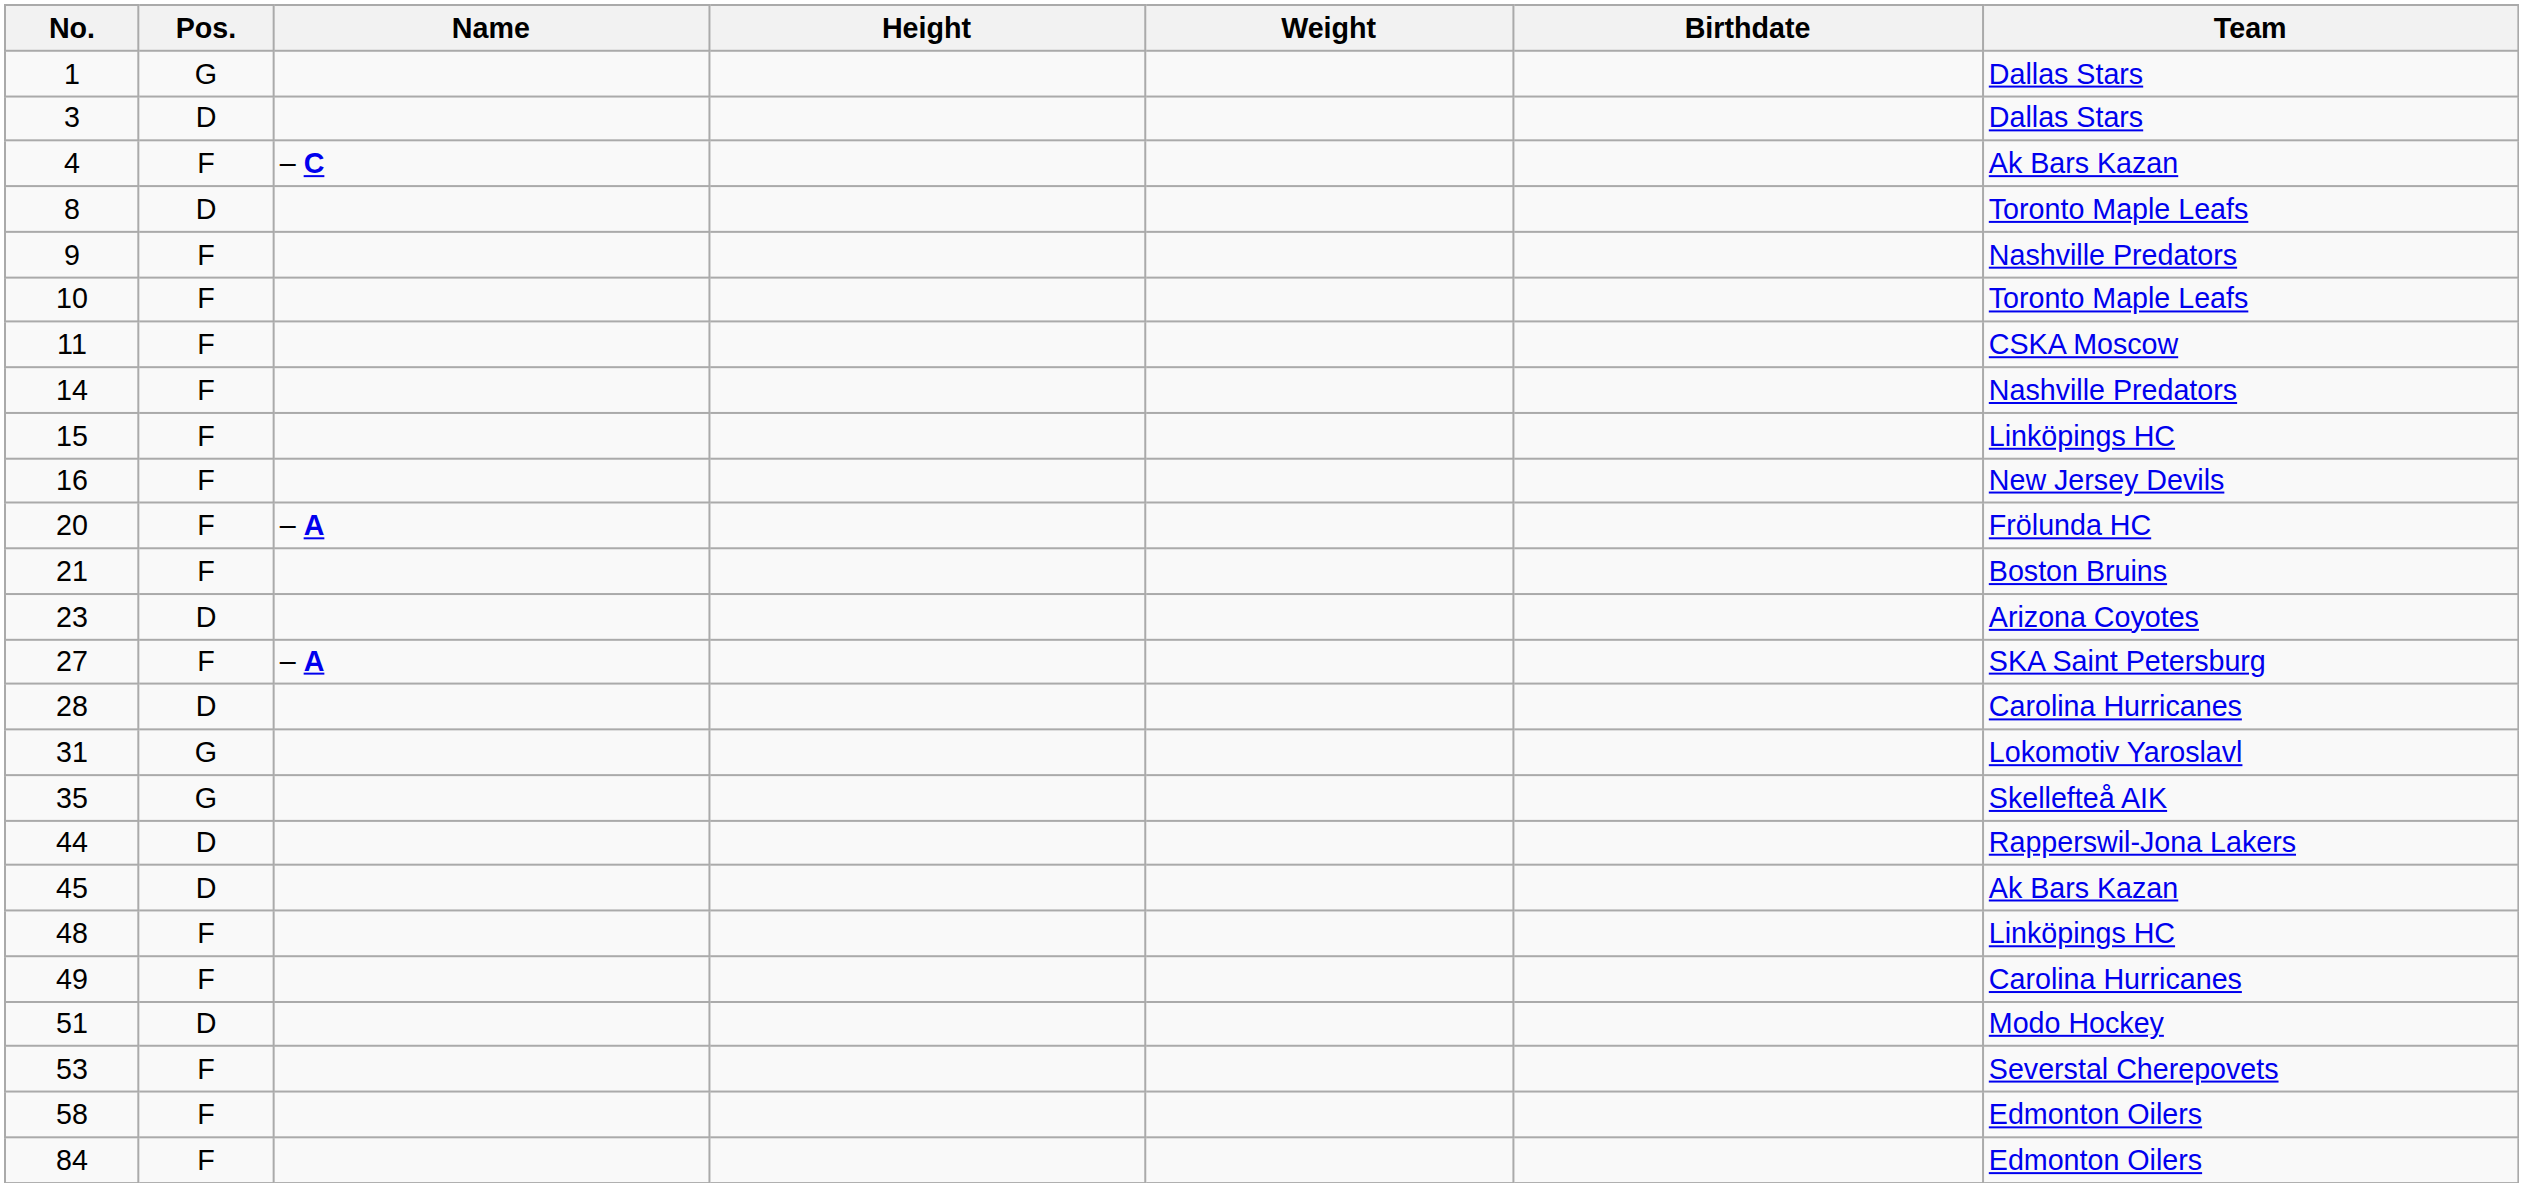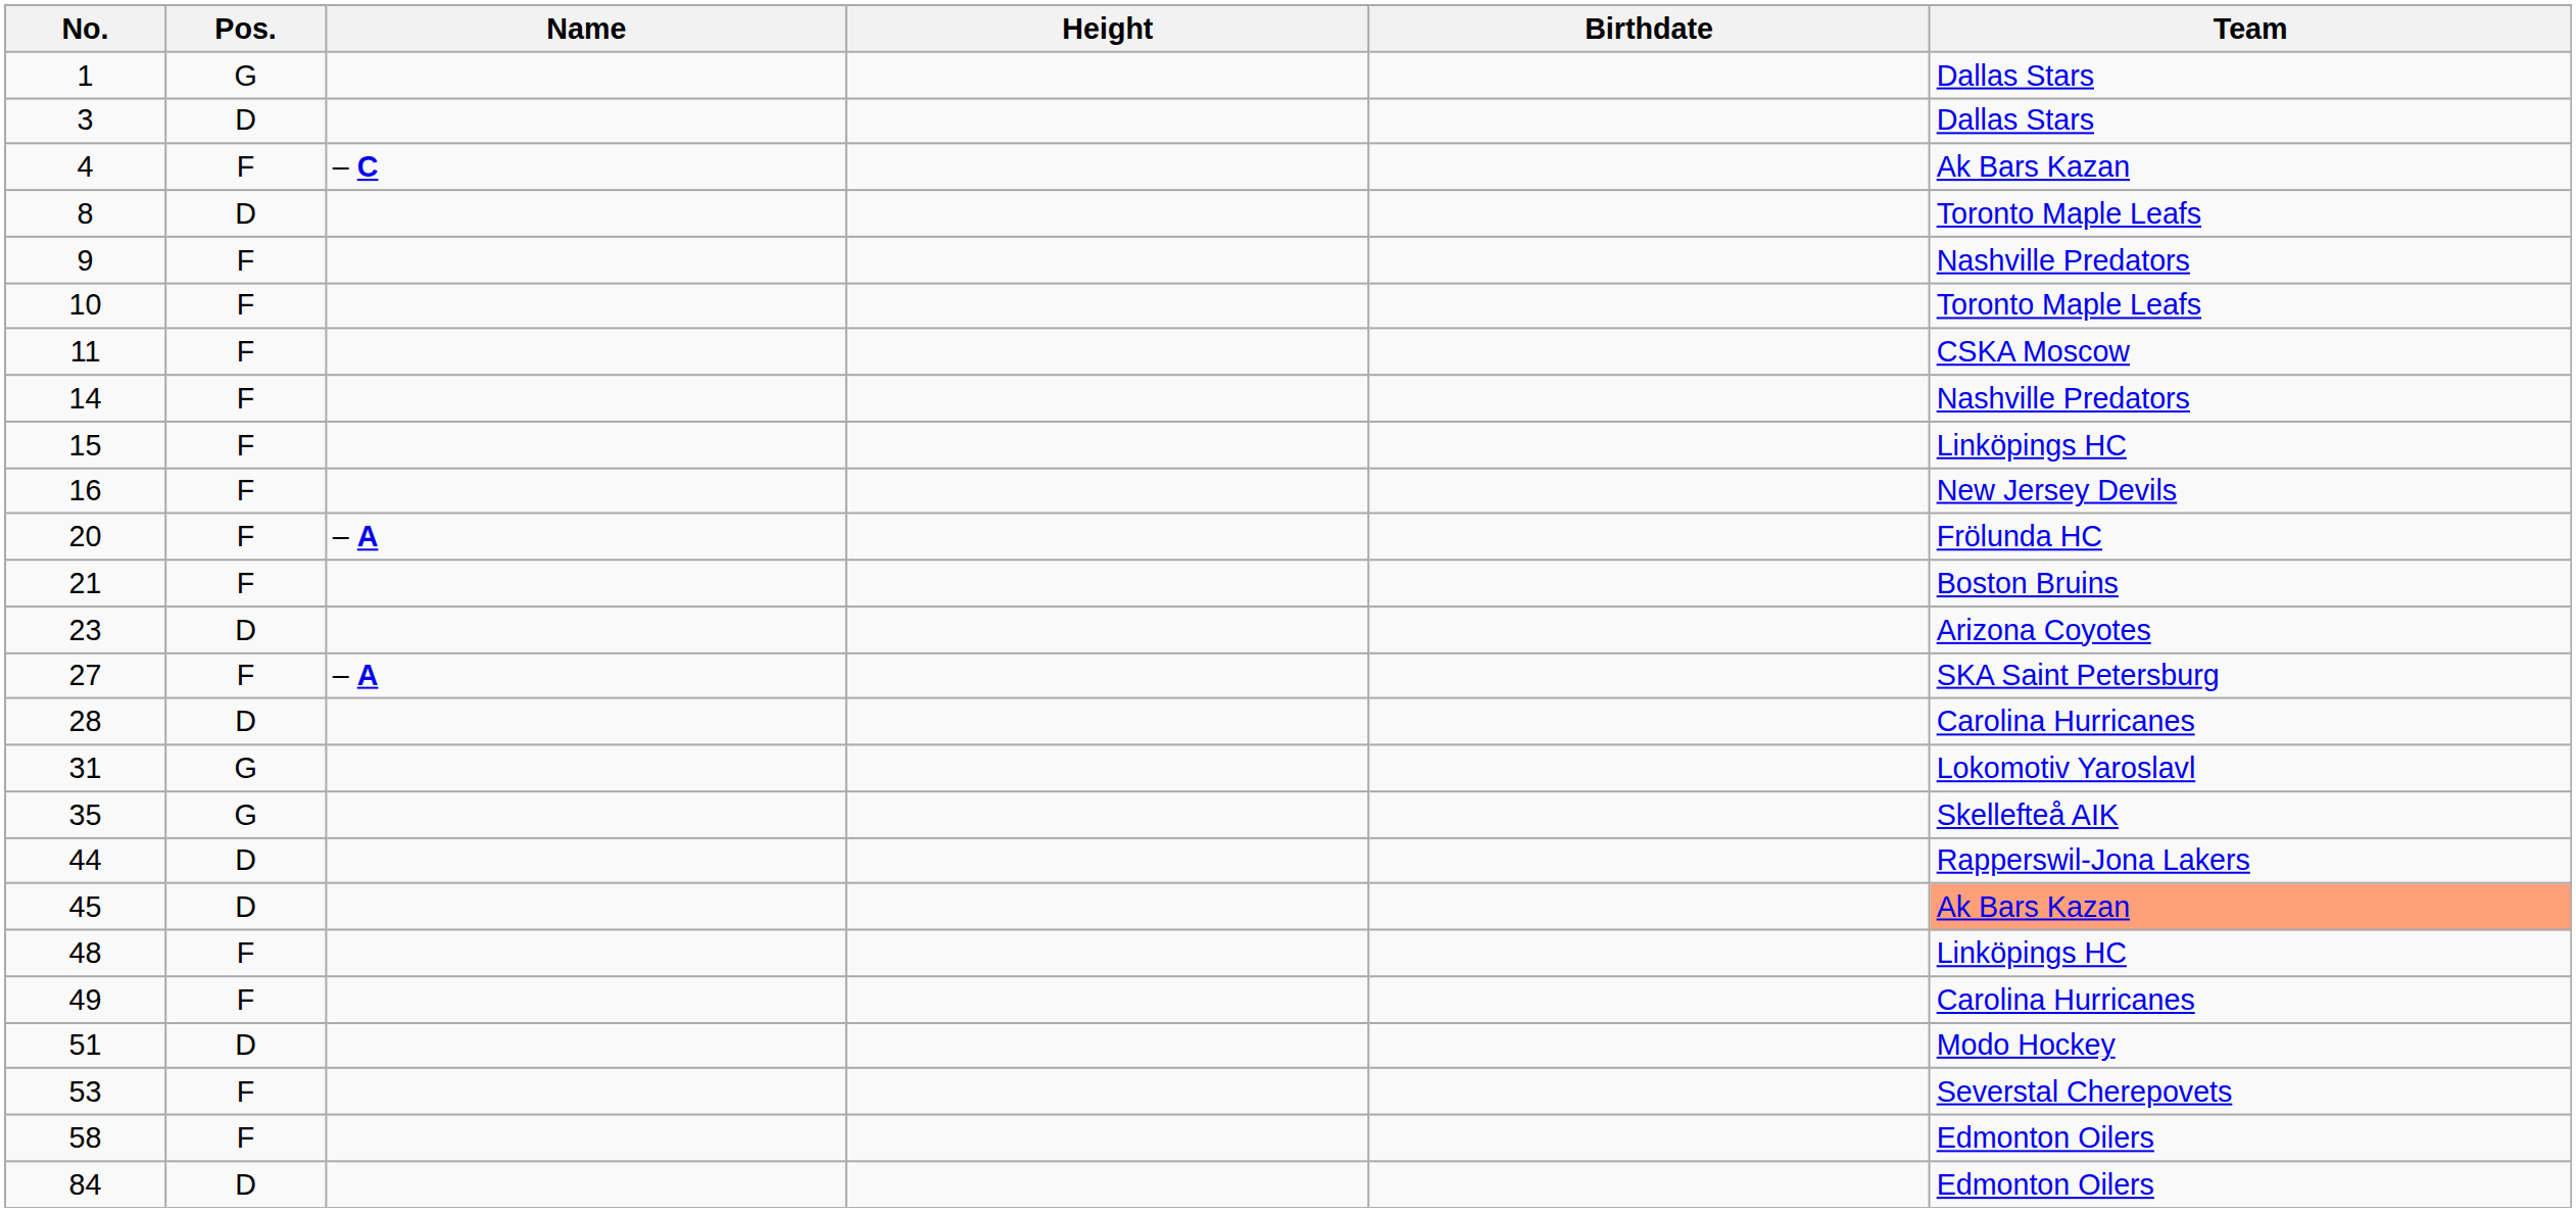- column: Weight
45 | Team: no background -> lightsalmon background
84 | Pos.: F -> D
